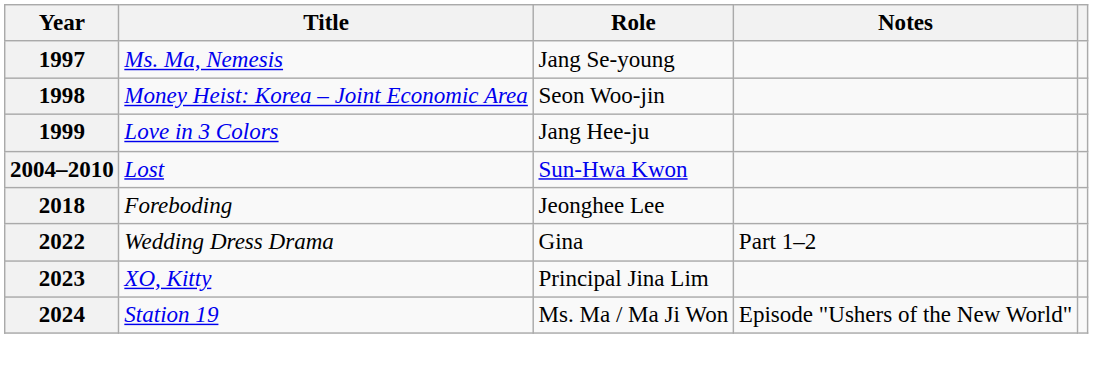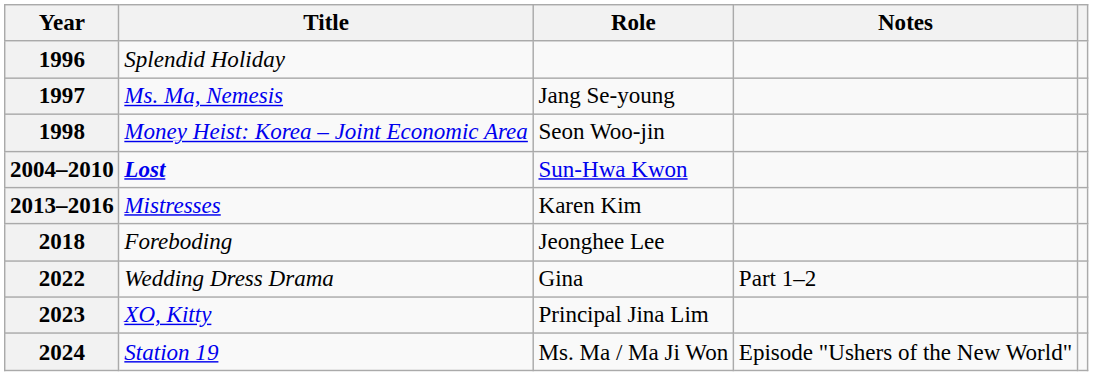+ row: 1996 | Splendid Holiday
- row: 1999 | Love in 3 Colors | Jang Hee-ju
2004–2010 | Title: normal -> bold
+ row: 2013–2016 | Mistresses | Karen Kim
